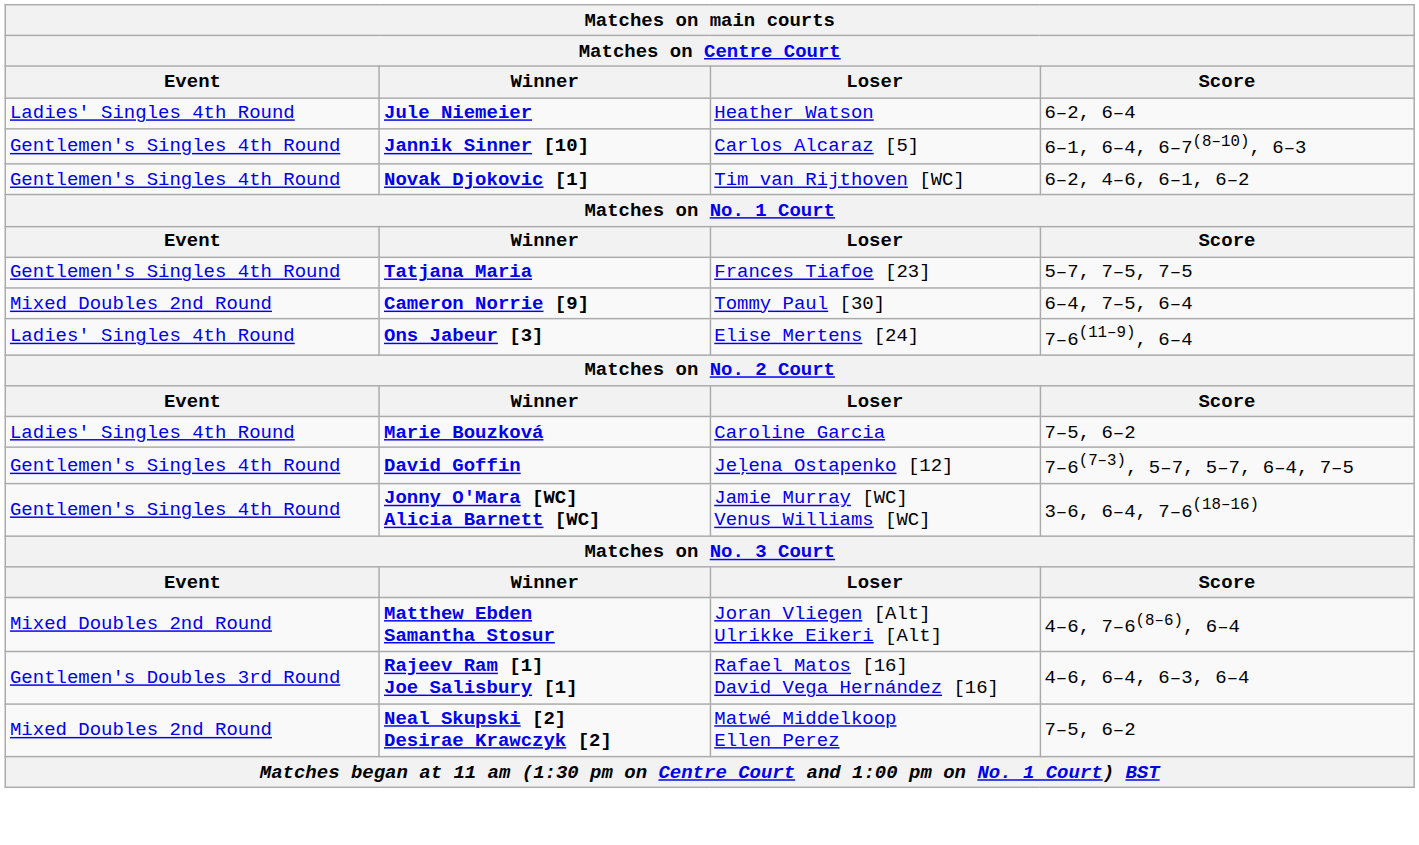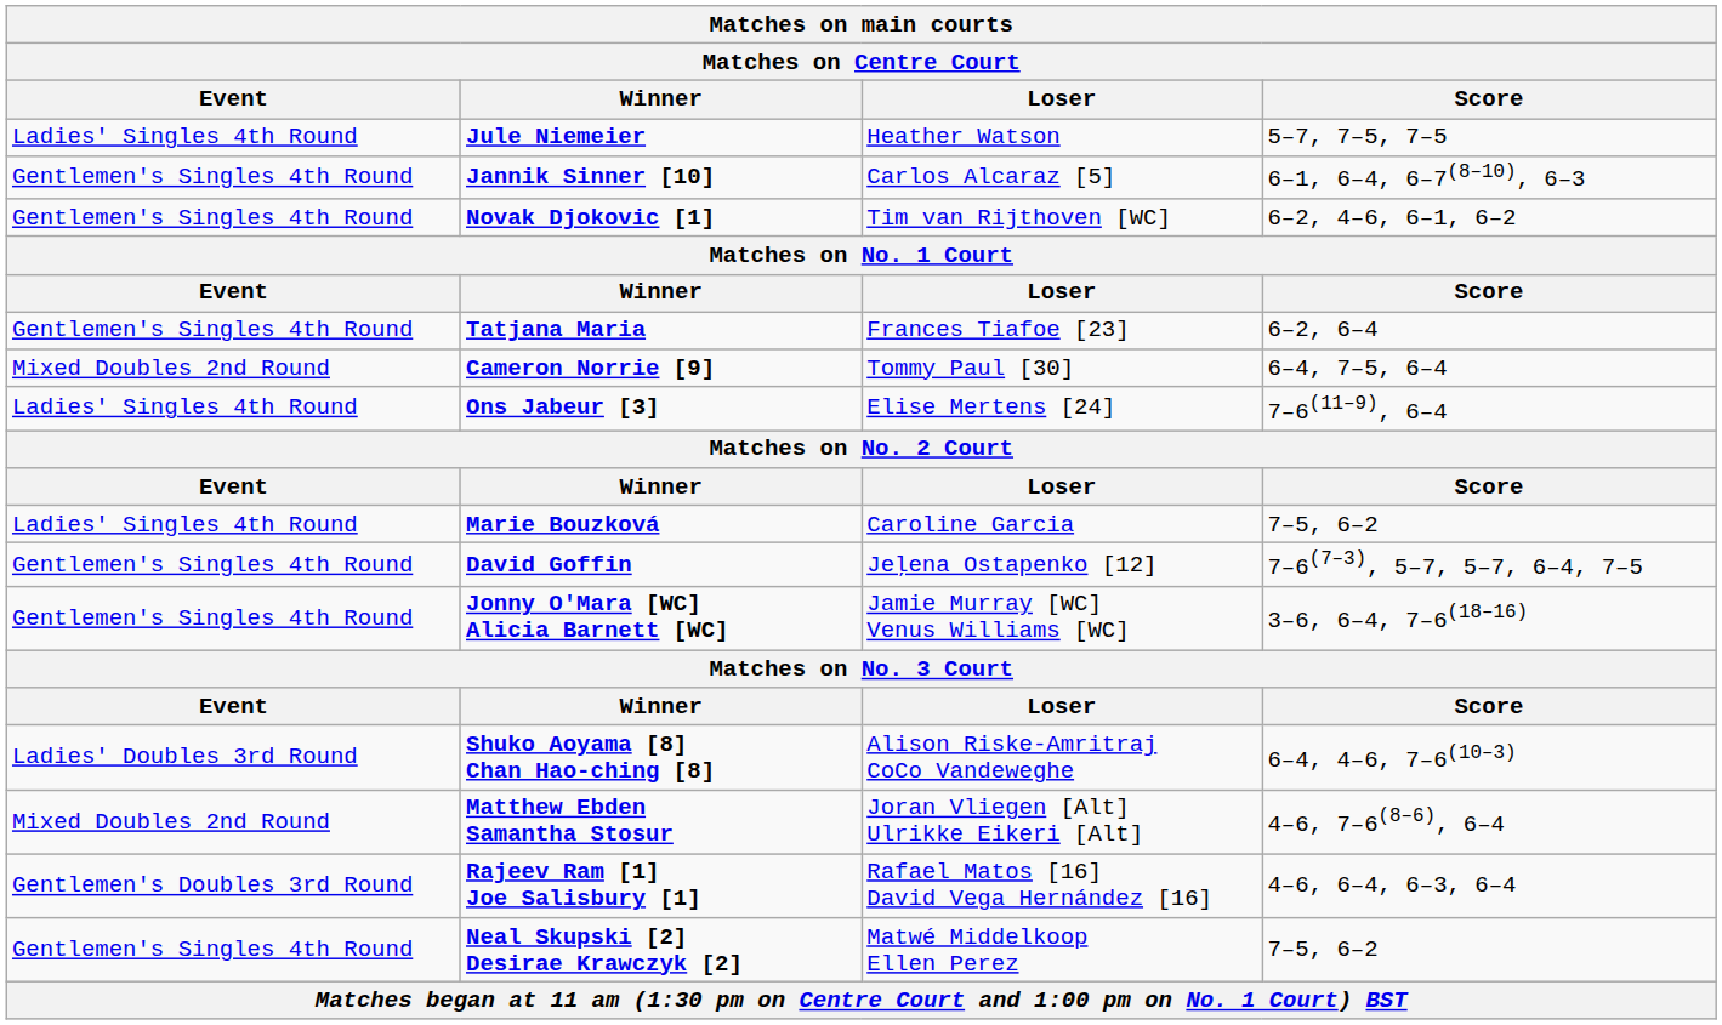Jule Niemeier | Score: 6–2, 6–4 -> 5–7, 7–5, 7–5
Tatjana Maria | Score: 5–7, 7–5, 7–5 -> 6–2, 6–4
+ row: Ladies' Doubles 3rd Round | Shuko Aoyama [8] Chan Hao-ching [8] | Alison Riske-Amritraj CoCo Vandeweghe | 6–4, 4–6, 7–6(10–3)
Neal Skupski [2] Desirae Krawczyk [2] | Event: Mixed Doubles 2nd Round -> Gentlemen's Singles 4th Round
